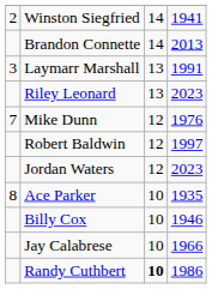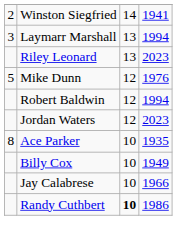- row: Brandon Connette | 14 | 2013
Laymarr Marshall | column 4: 1991 -> 1994
Mike Dunn | column 1: 7 -> 5
Robert Baldwin | column 4: 1997 -> 1994
Billy Cox | column 4: 1946 -> 1949
